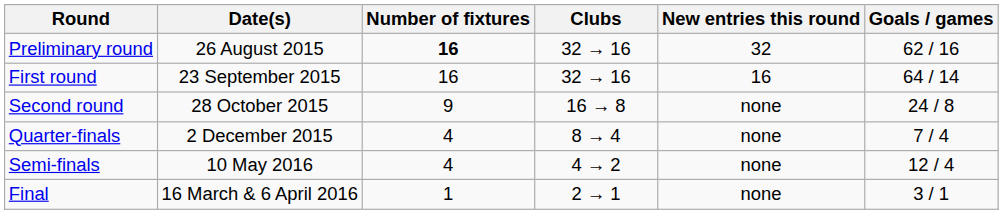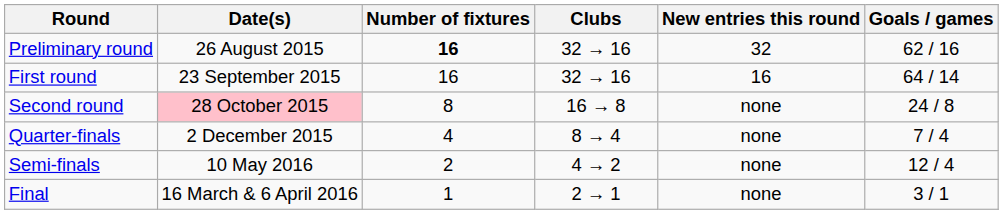Second round | Date(s): no background -> pink background
Second round | Number of fixtures: 9 -> 8
Semi-finals | Number of fixtures: 4 -> 2
